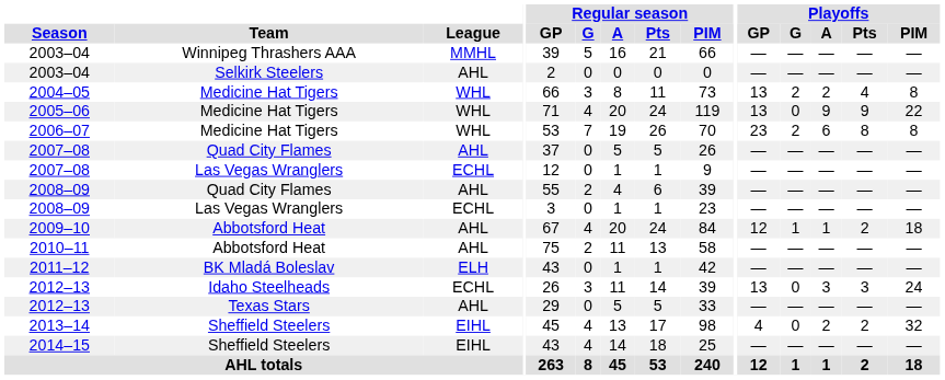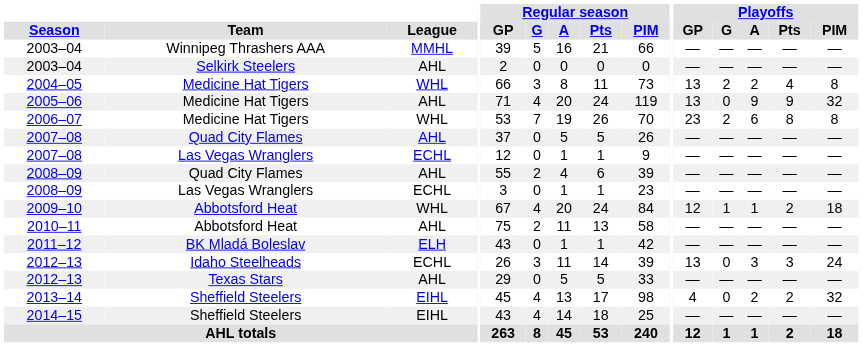2005–06 | League: WHL -> AHL
2005–06 | Playoffs / PIM: 22 -> 32
2009–10 | League: AHL -> WHL
